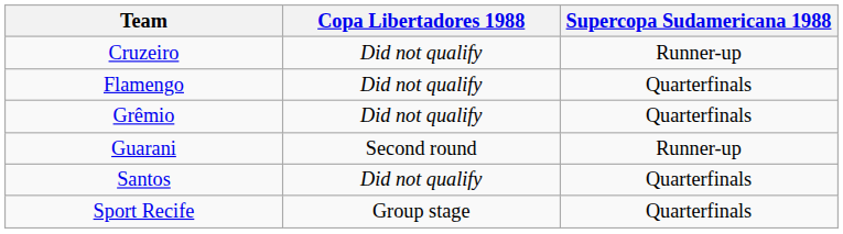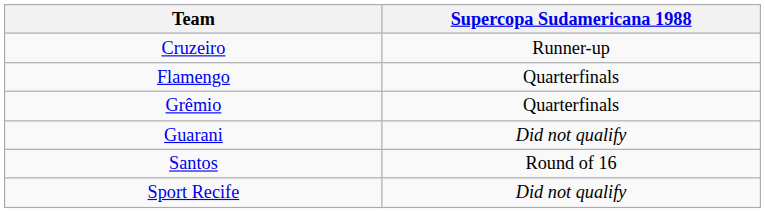- column: Copa Libertadores 1988 | Did not qualify | Did not qualify | Did not qualify | Second round | Did not qualify | Group stage
Guarani | Supercopa Sudamericana 1988: Runner-up -> Did not qualify
Santos | Supercopa Sudamericana 1988: Quarterfinals -> Round of 16
Sport Recife | Supercopa Sudamericana 1988: Quarterfinals -> Did not qualify
